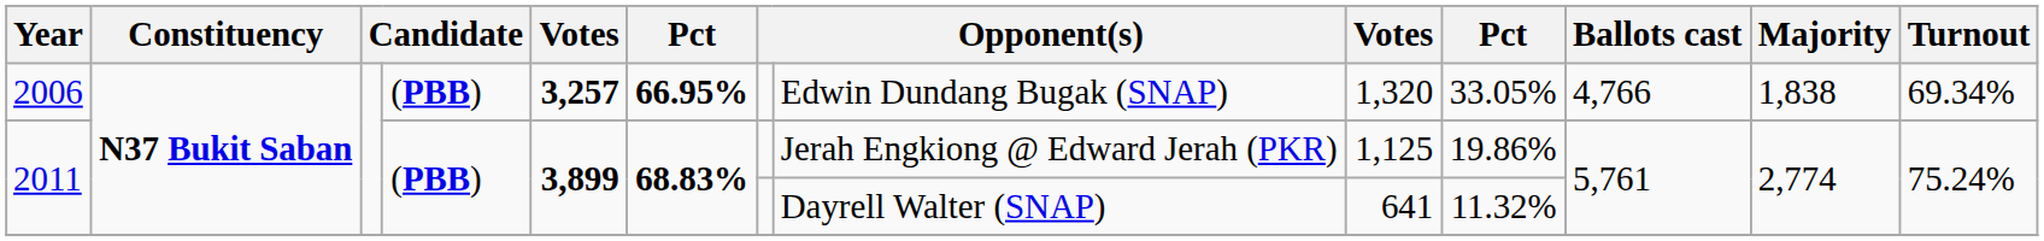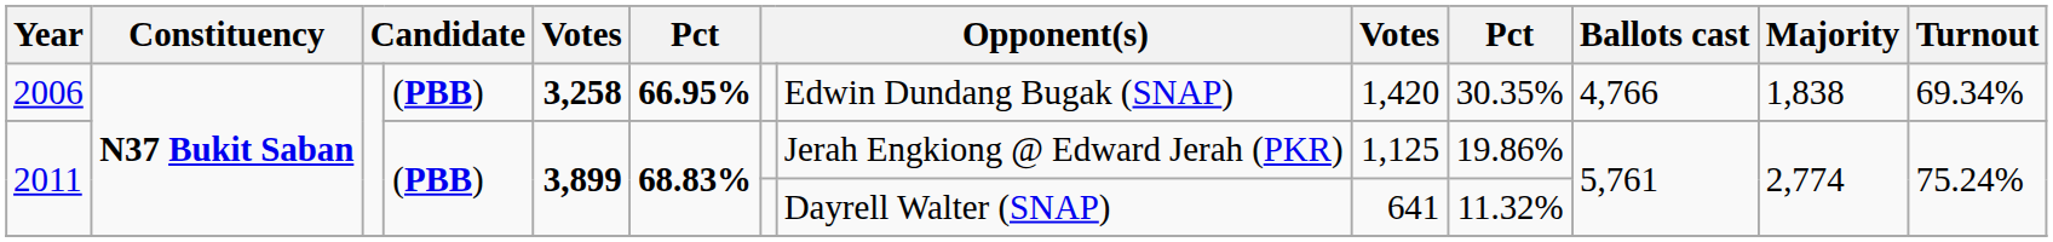2006 | column 5: 3,257 -> 3,258
2006 | column 9: 1,320 -> 1,420
2006 | column 10: 33.05% -> 30.35%
